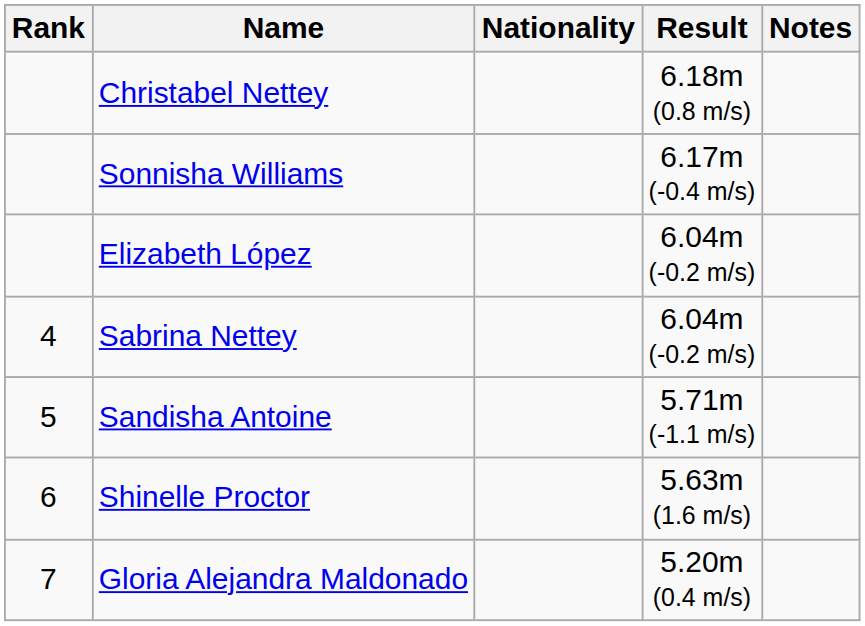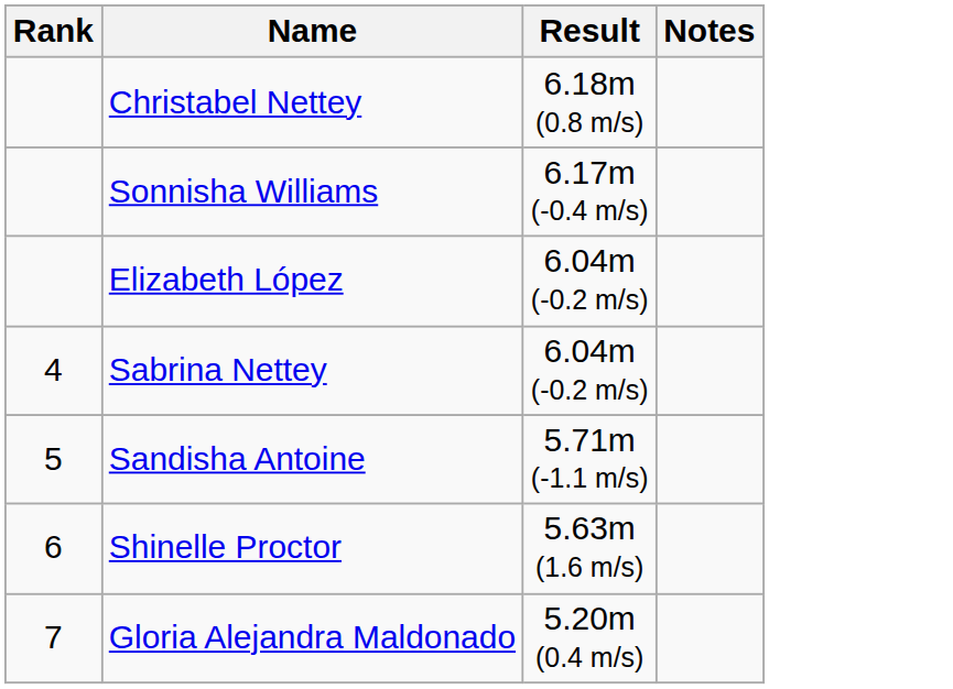- column: Nationality
